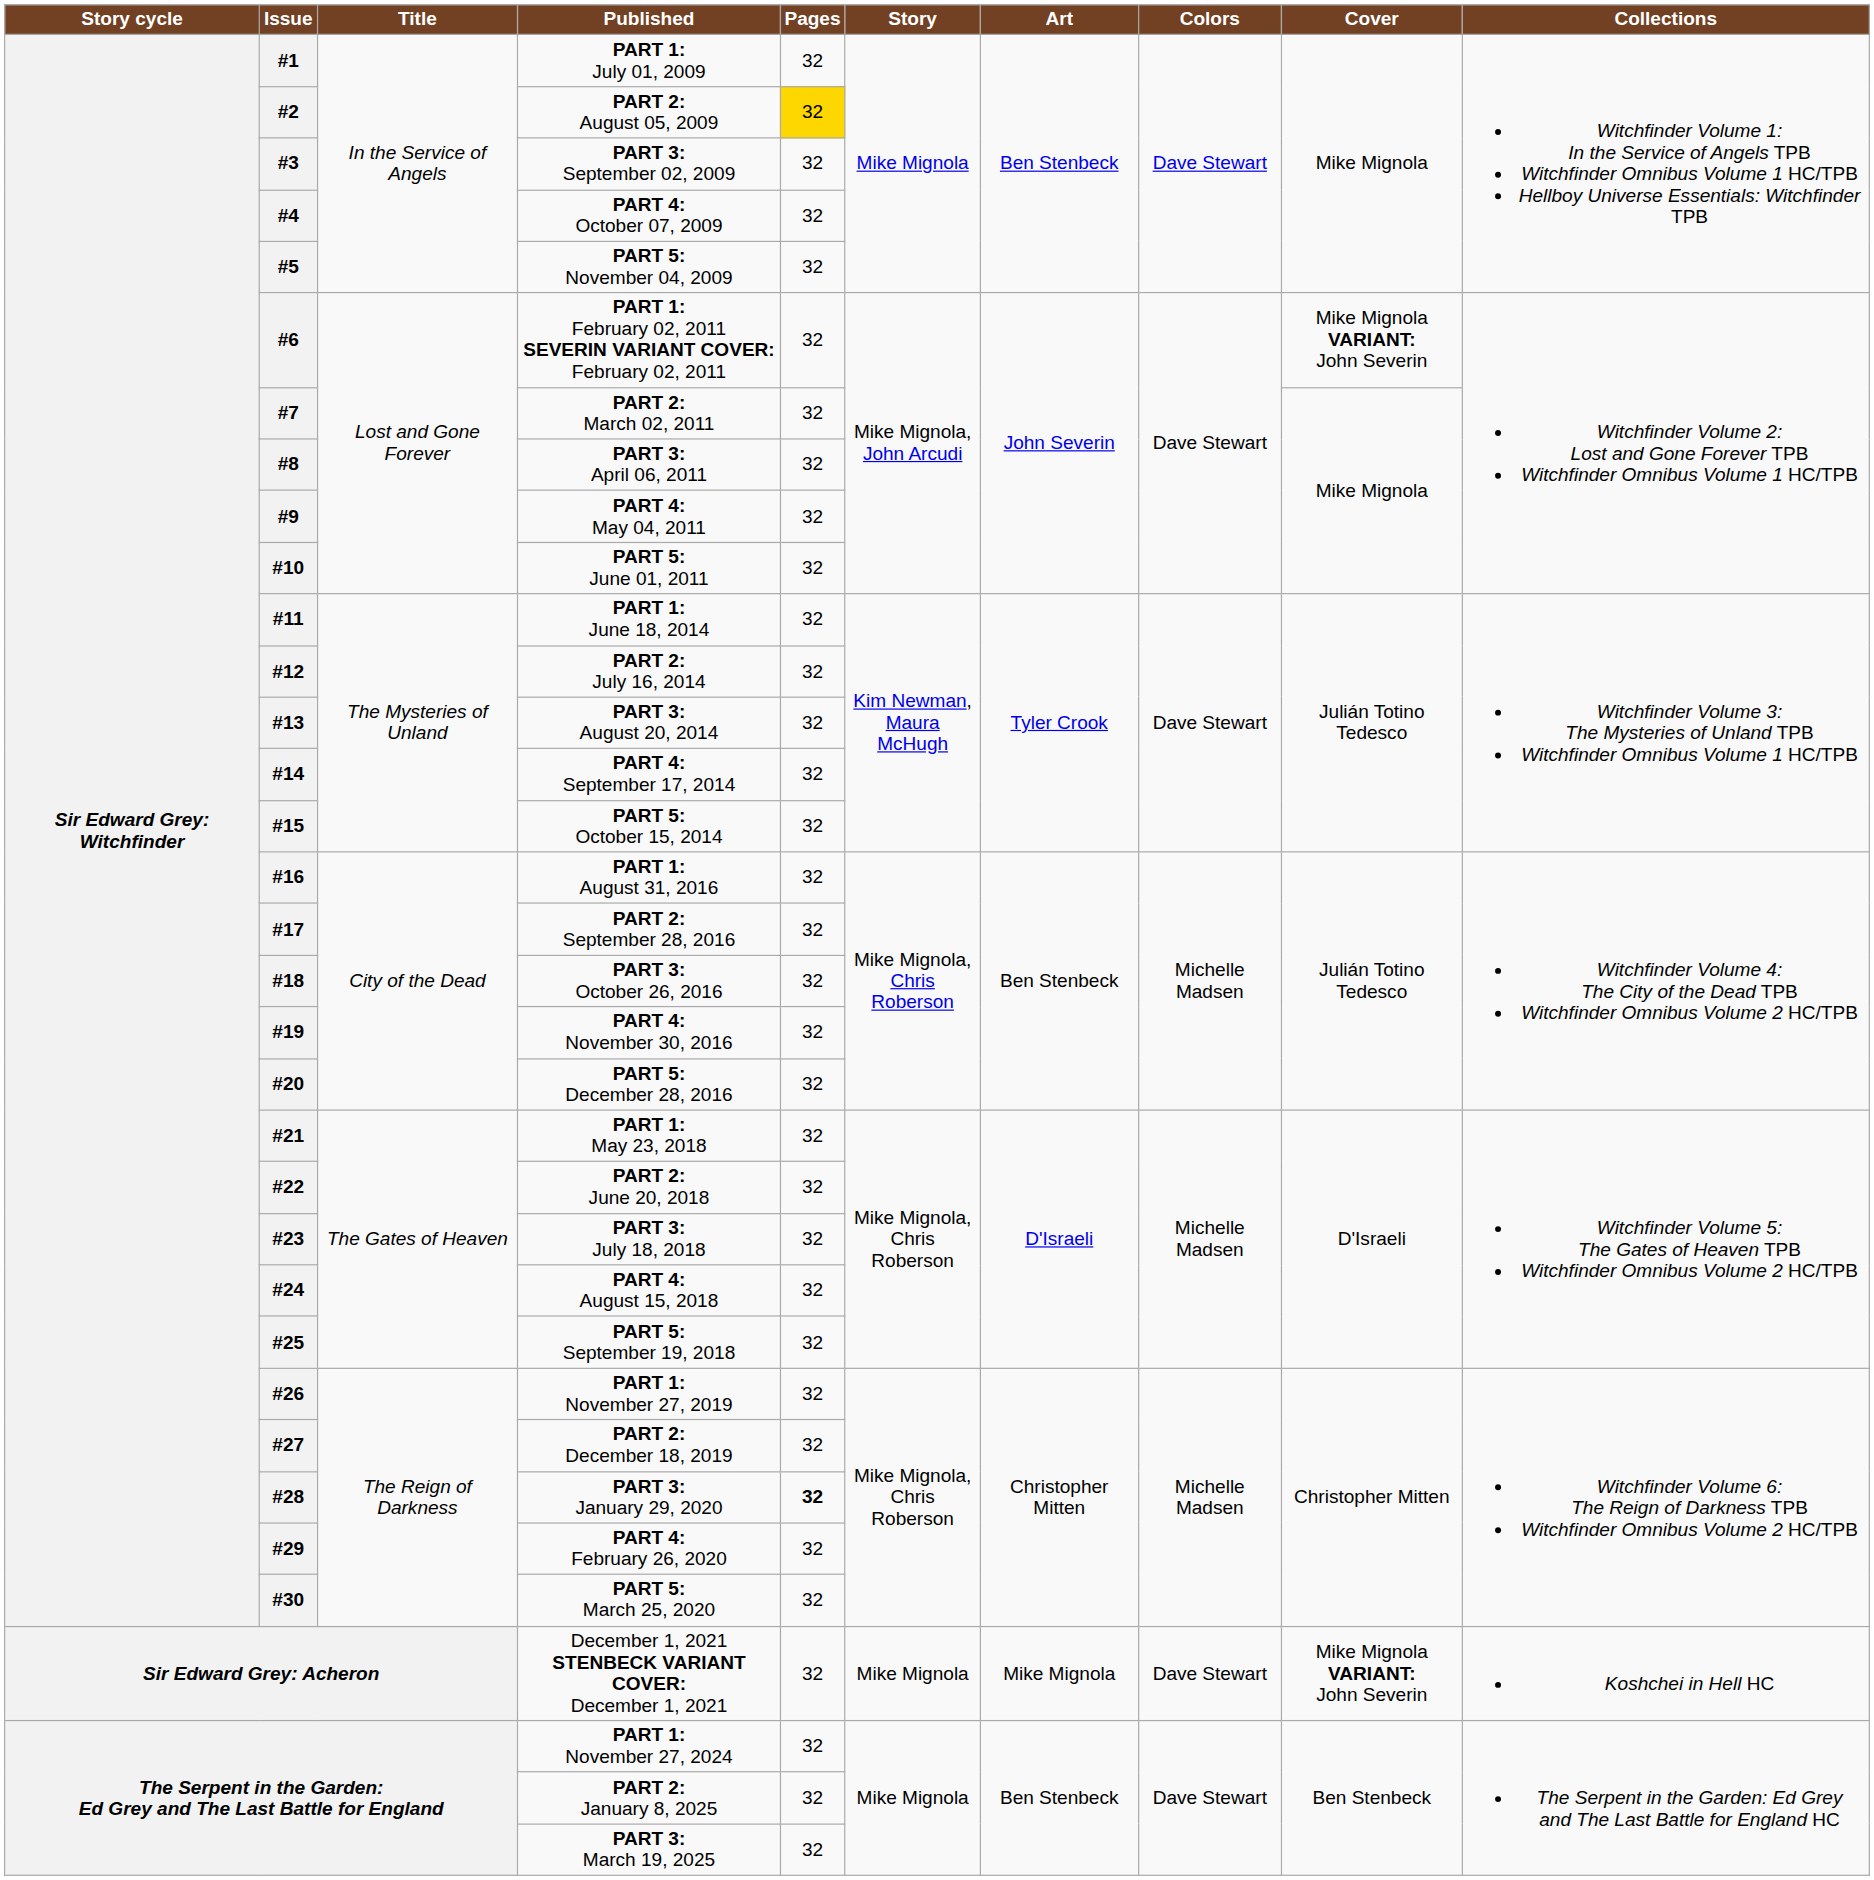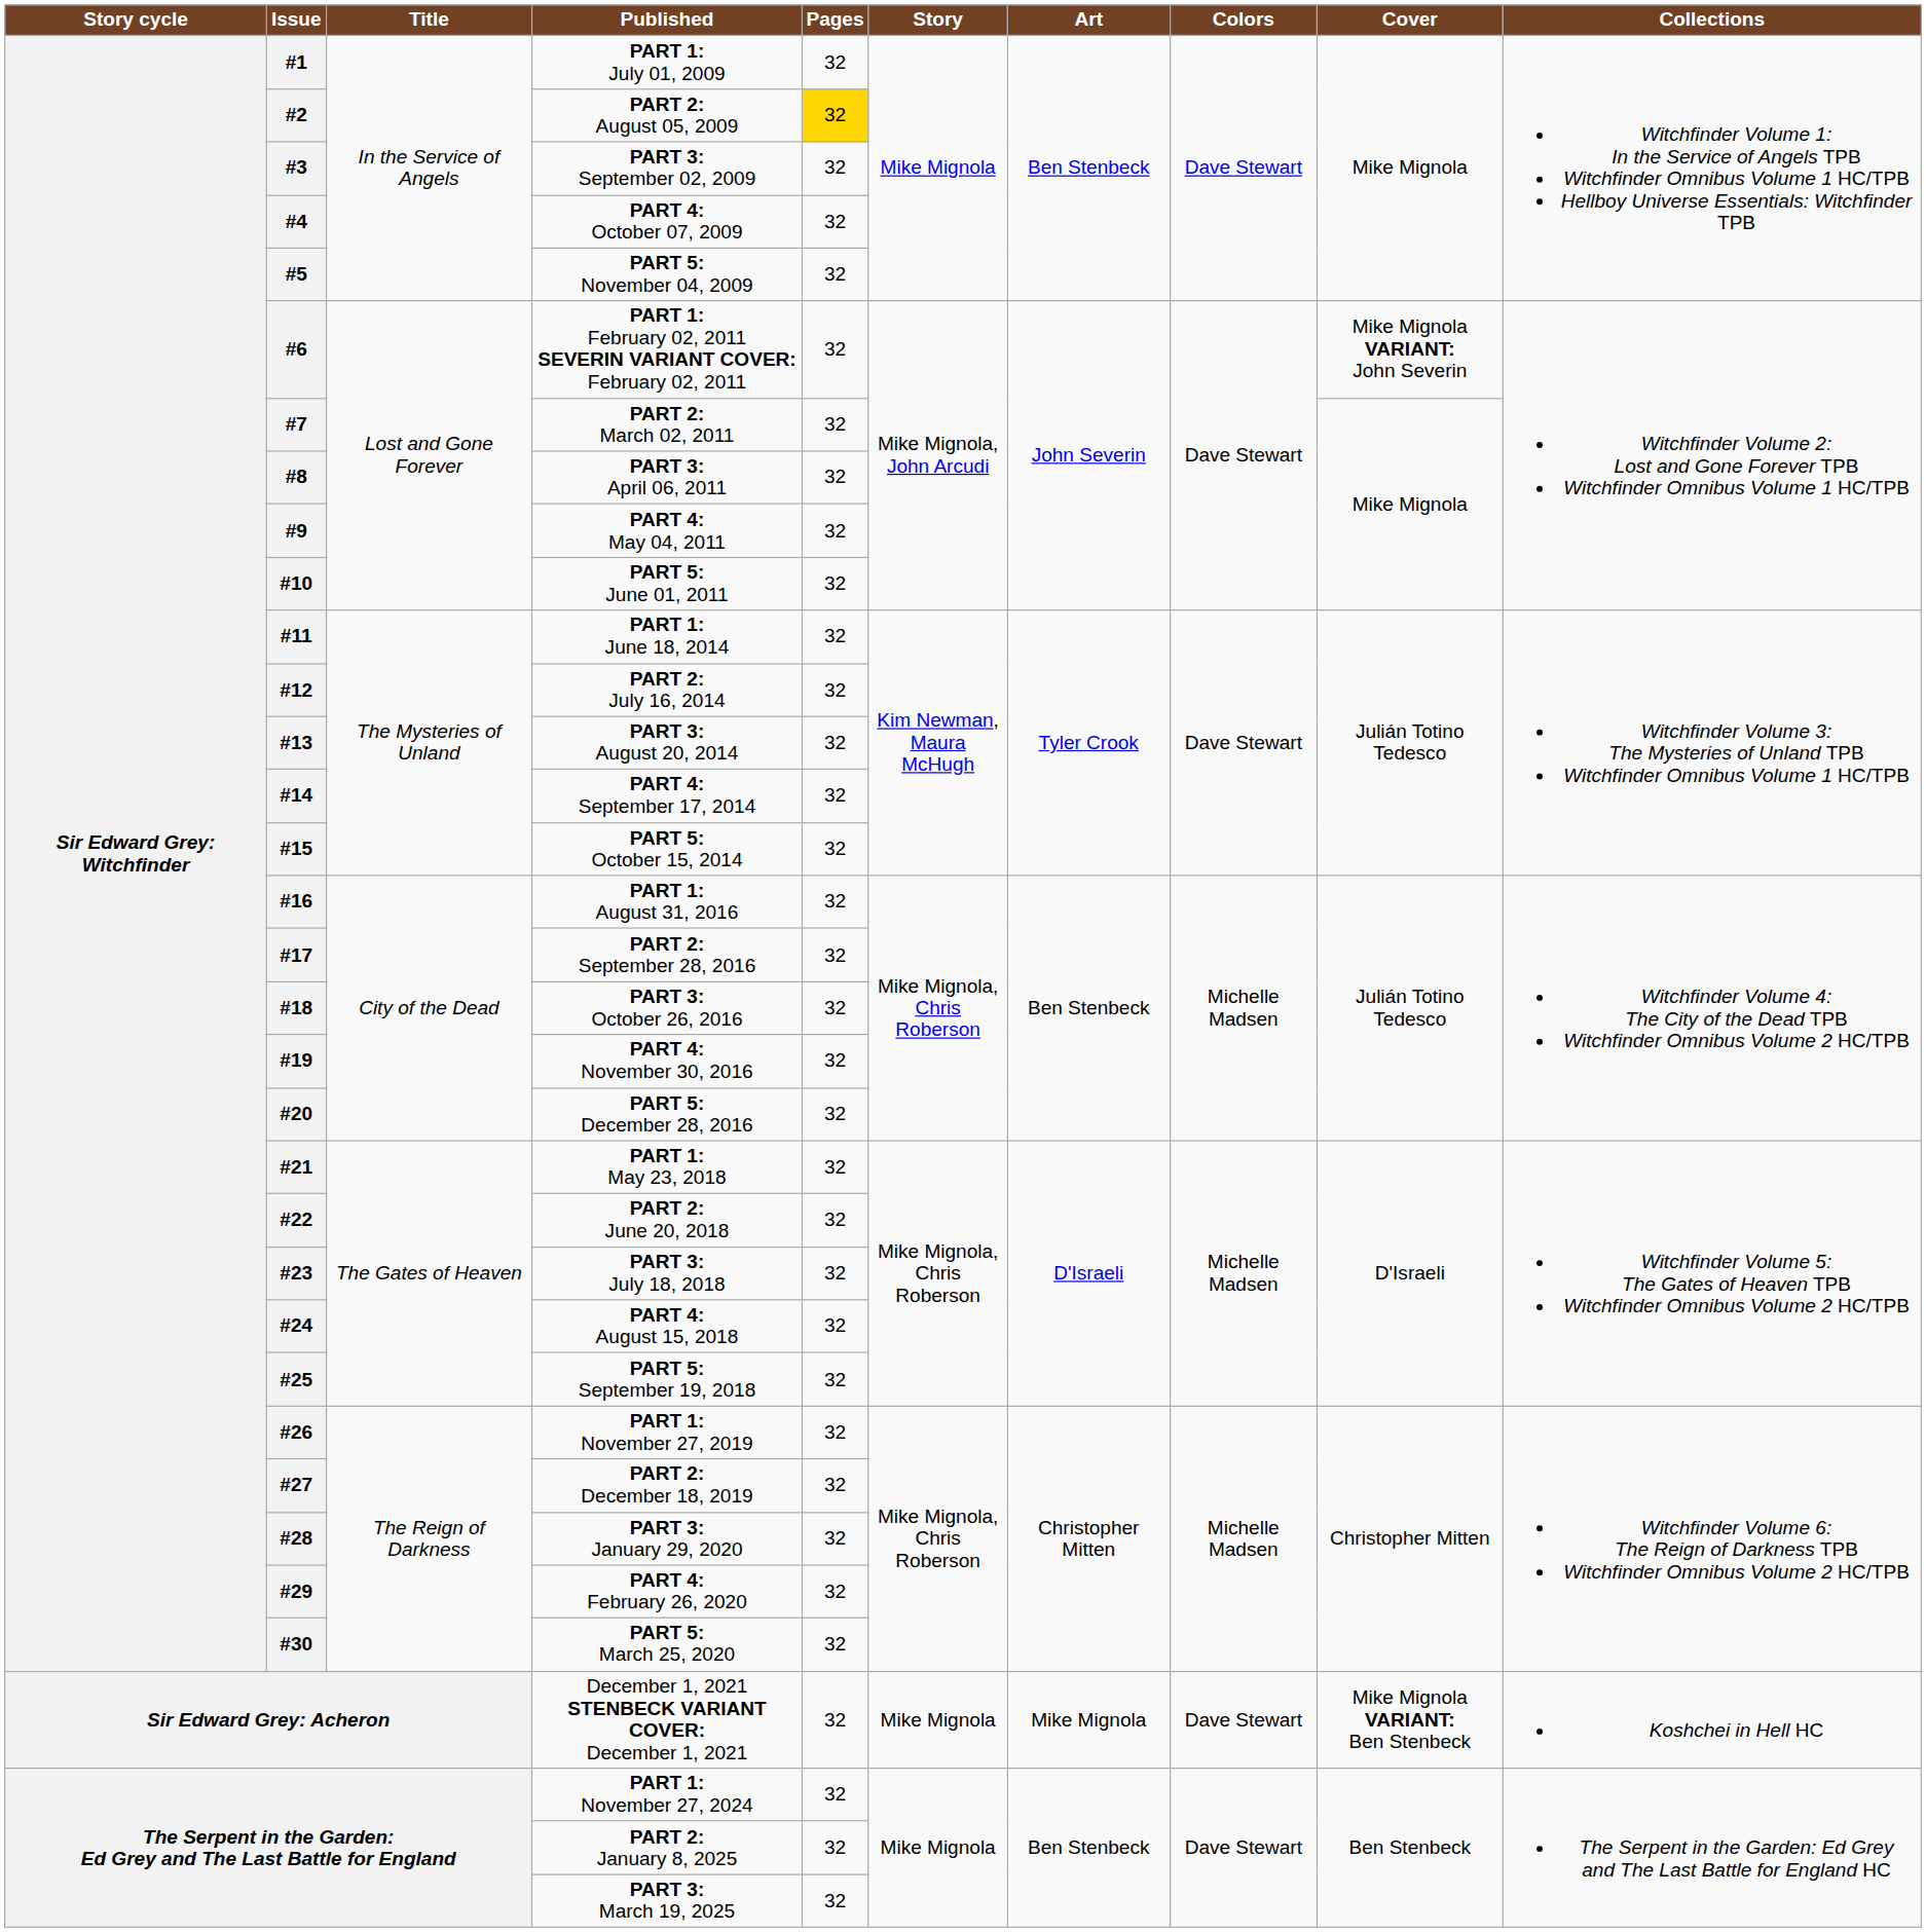PART 3: January 29, 2020 | Pages: bold -> normal
December 1, 2021 STENBECK VARIANT COVER: December 1, 2021 | Cover: Mike Mignola VARIANT: John Severin -> Mike Mignola VARIANT: Ben Stenbeck
